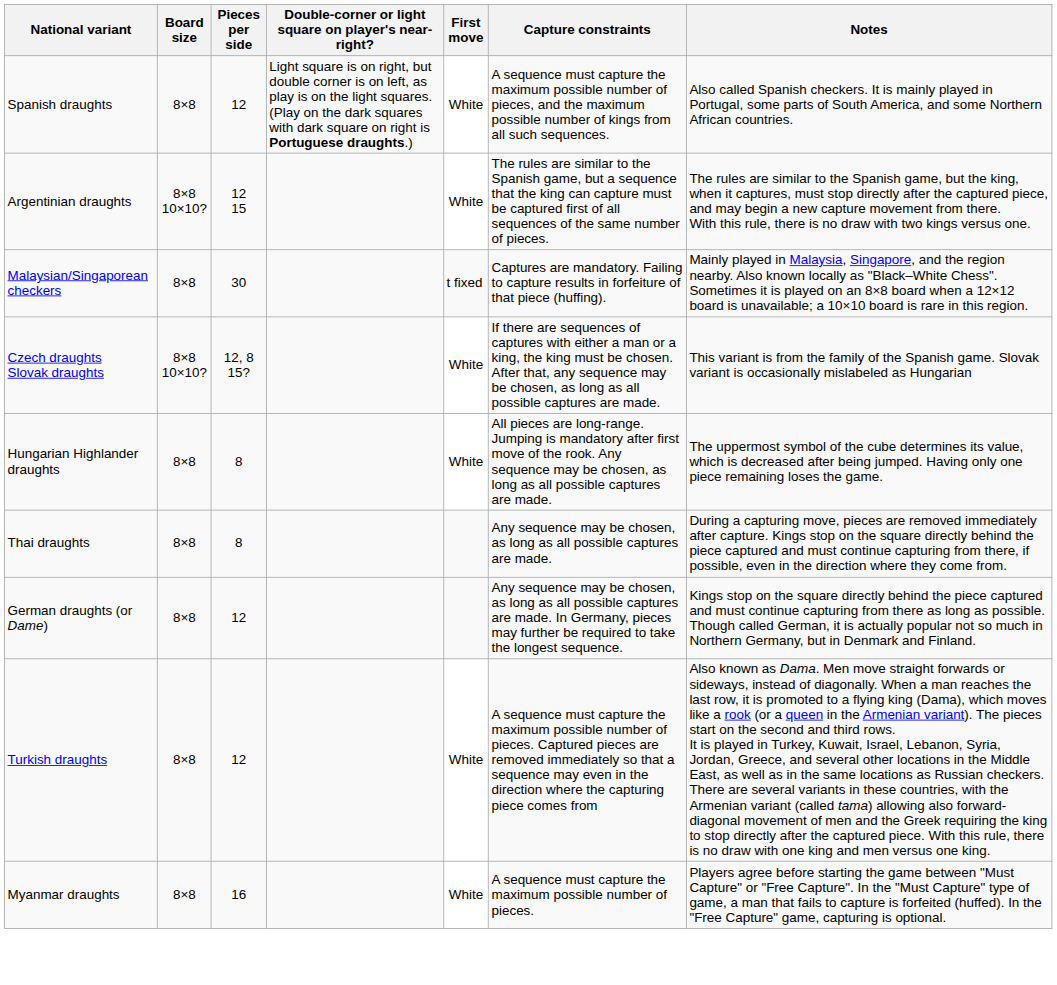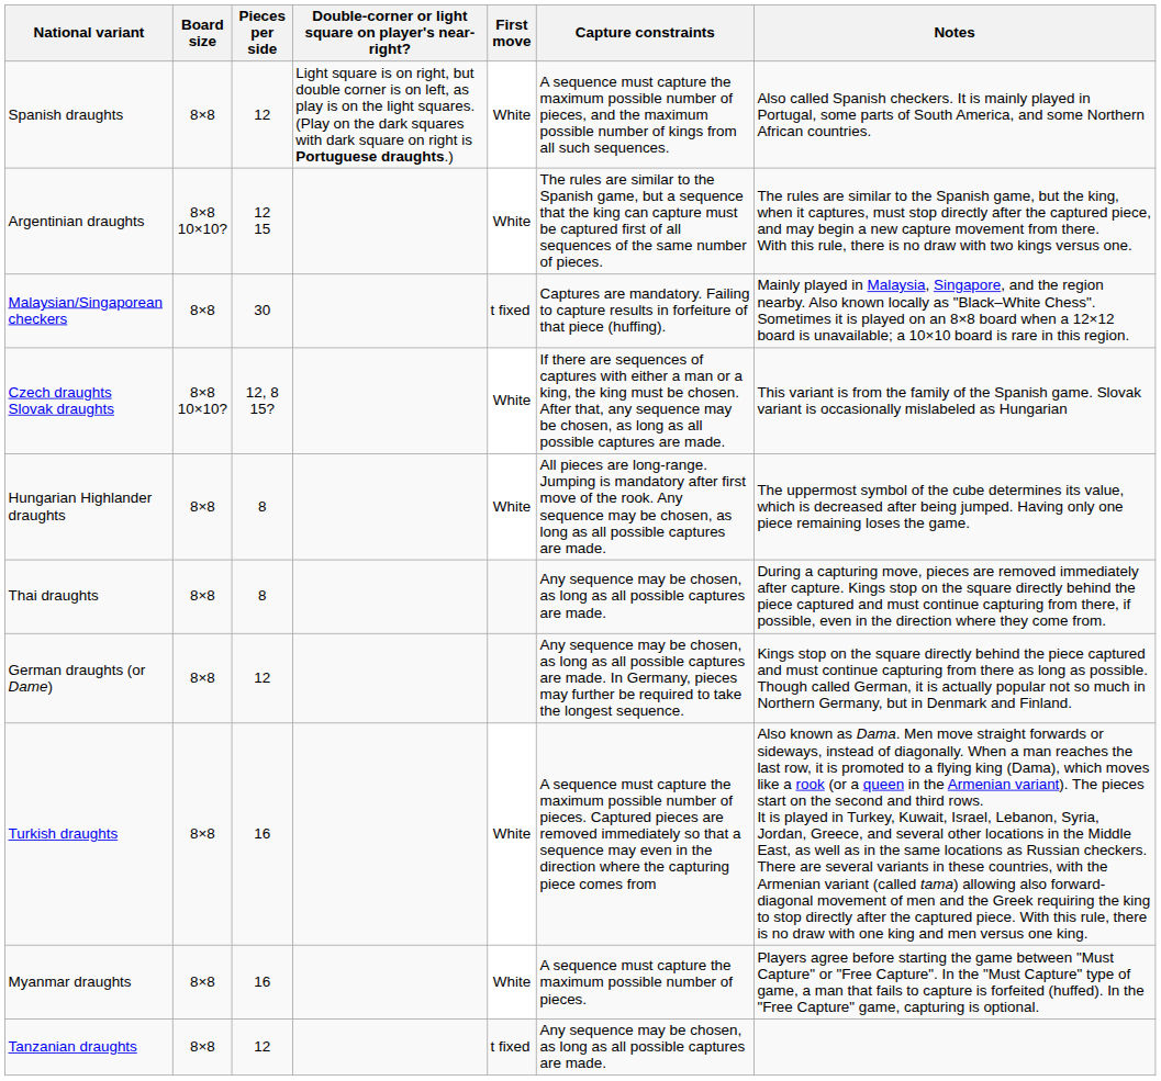Turkish draughts | Pieces per side: 12 -> 16
+ row: Tanzanian draughts | 8×8 | 12 | t fixed | Any sequence may be chosen, as long as all possible captures are made.
